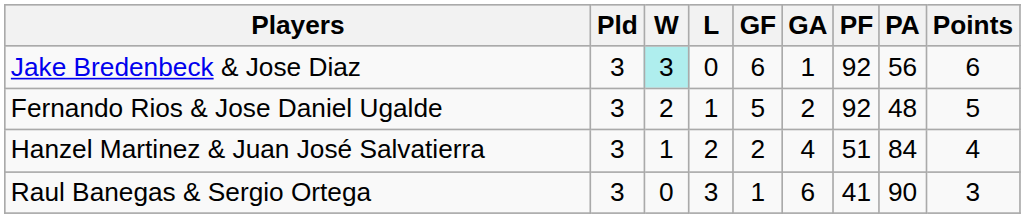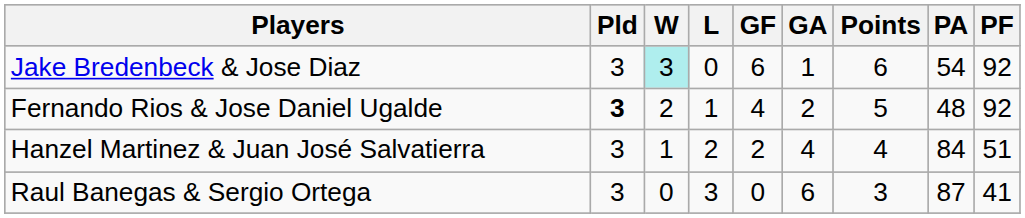columns swapped: PF <-> Points
Jake Bredenbeck & Jose Diaz | PA: 56 -> 54
Fernando Rios & Jose Daniel Ugalde | Pld: normal -> bold
Fernando Rios & Jose Daniel Ugalde | GF: 5 -> 4
Raul Banegas & Sergio Ortega | GF: 1 -> 0
Raul Banegas & Sergio Ortega | PA: 90 -> 87
